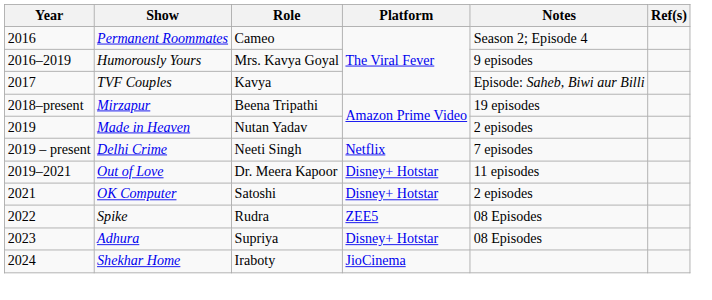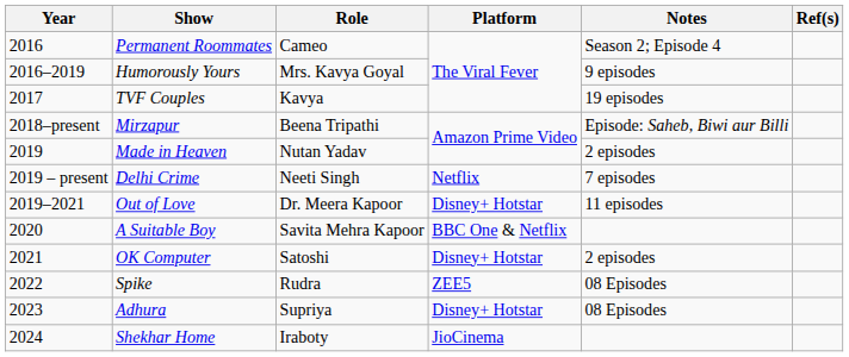TVF Couples | Notes: Episode: Saheb, Biwi aur Billi -> 19 episodes
Mirzapur | Notes: 19 episodes -> Episode: Saheb, Biwi aur Billi
+ row: 2020 | A Suitable Boy | Savita Mehra Kapoor | BBC One & Netflix
